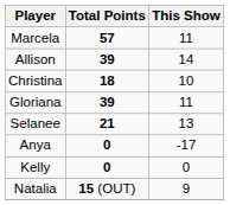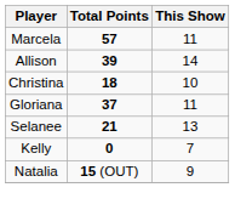Gloriana | Total Points: 39 -> 37
- row: Anya | 0 | -17
Kelly | This Show: 0 -> 7
